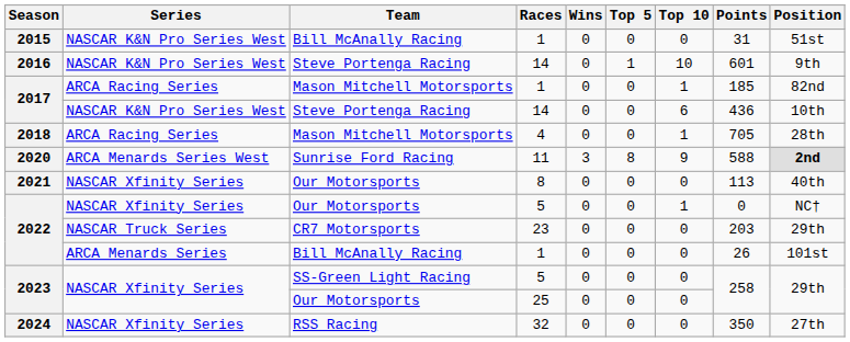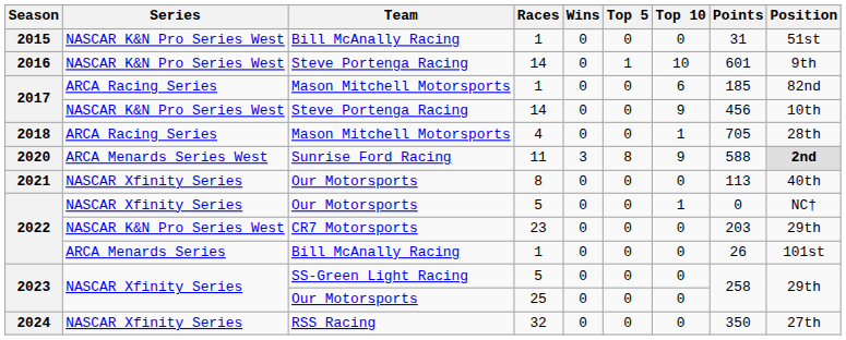2017 / 1 | Top 10: 1 -> 6
2017 / 14 | Top 10: 6 -> 9
2017 / 14 | Points: 436 -> 456
2022 / 23 | Series: NASCAR Truck Series -> NASCAR K&N Pro Series West
